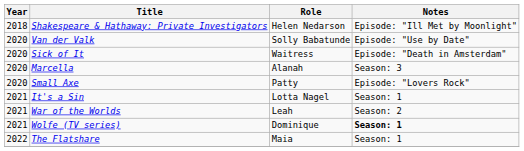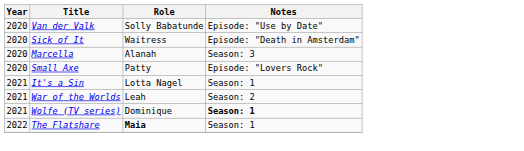- row: 2018 | Shakespeare & Hathaway: Private Investigators | Helen Nedarson | Episode: "Ill Met by Moonlight"
The Flatshare | Role: normal -> bold
